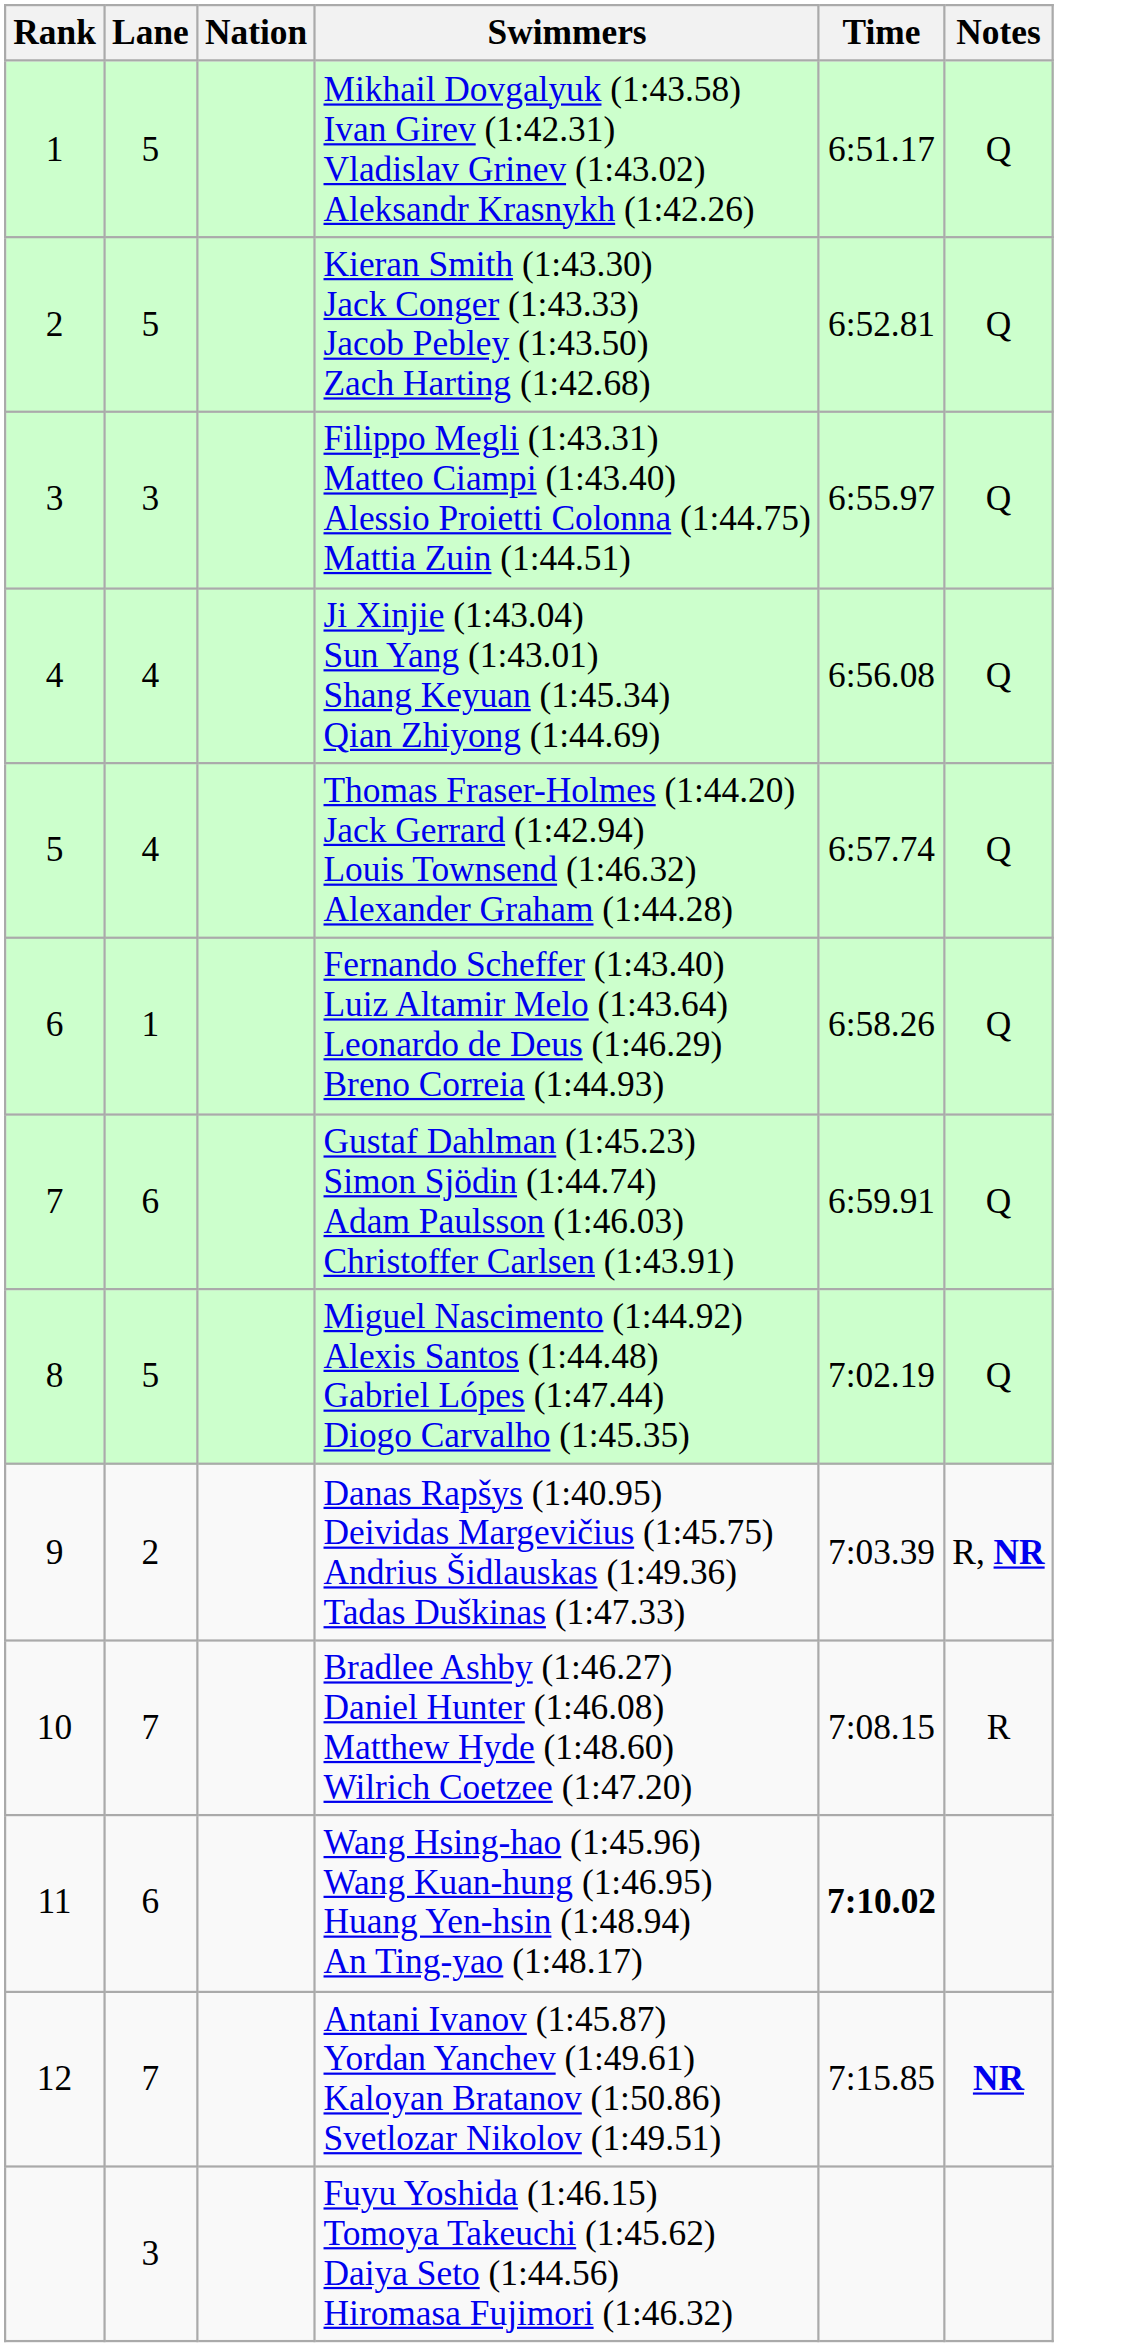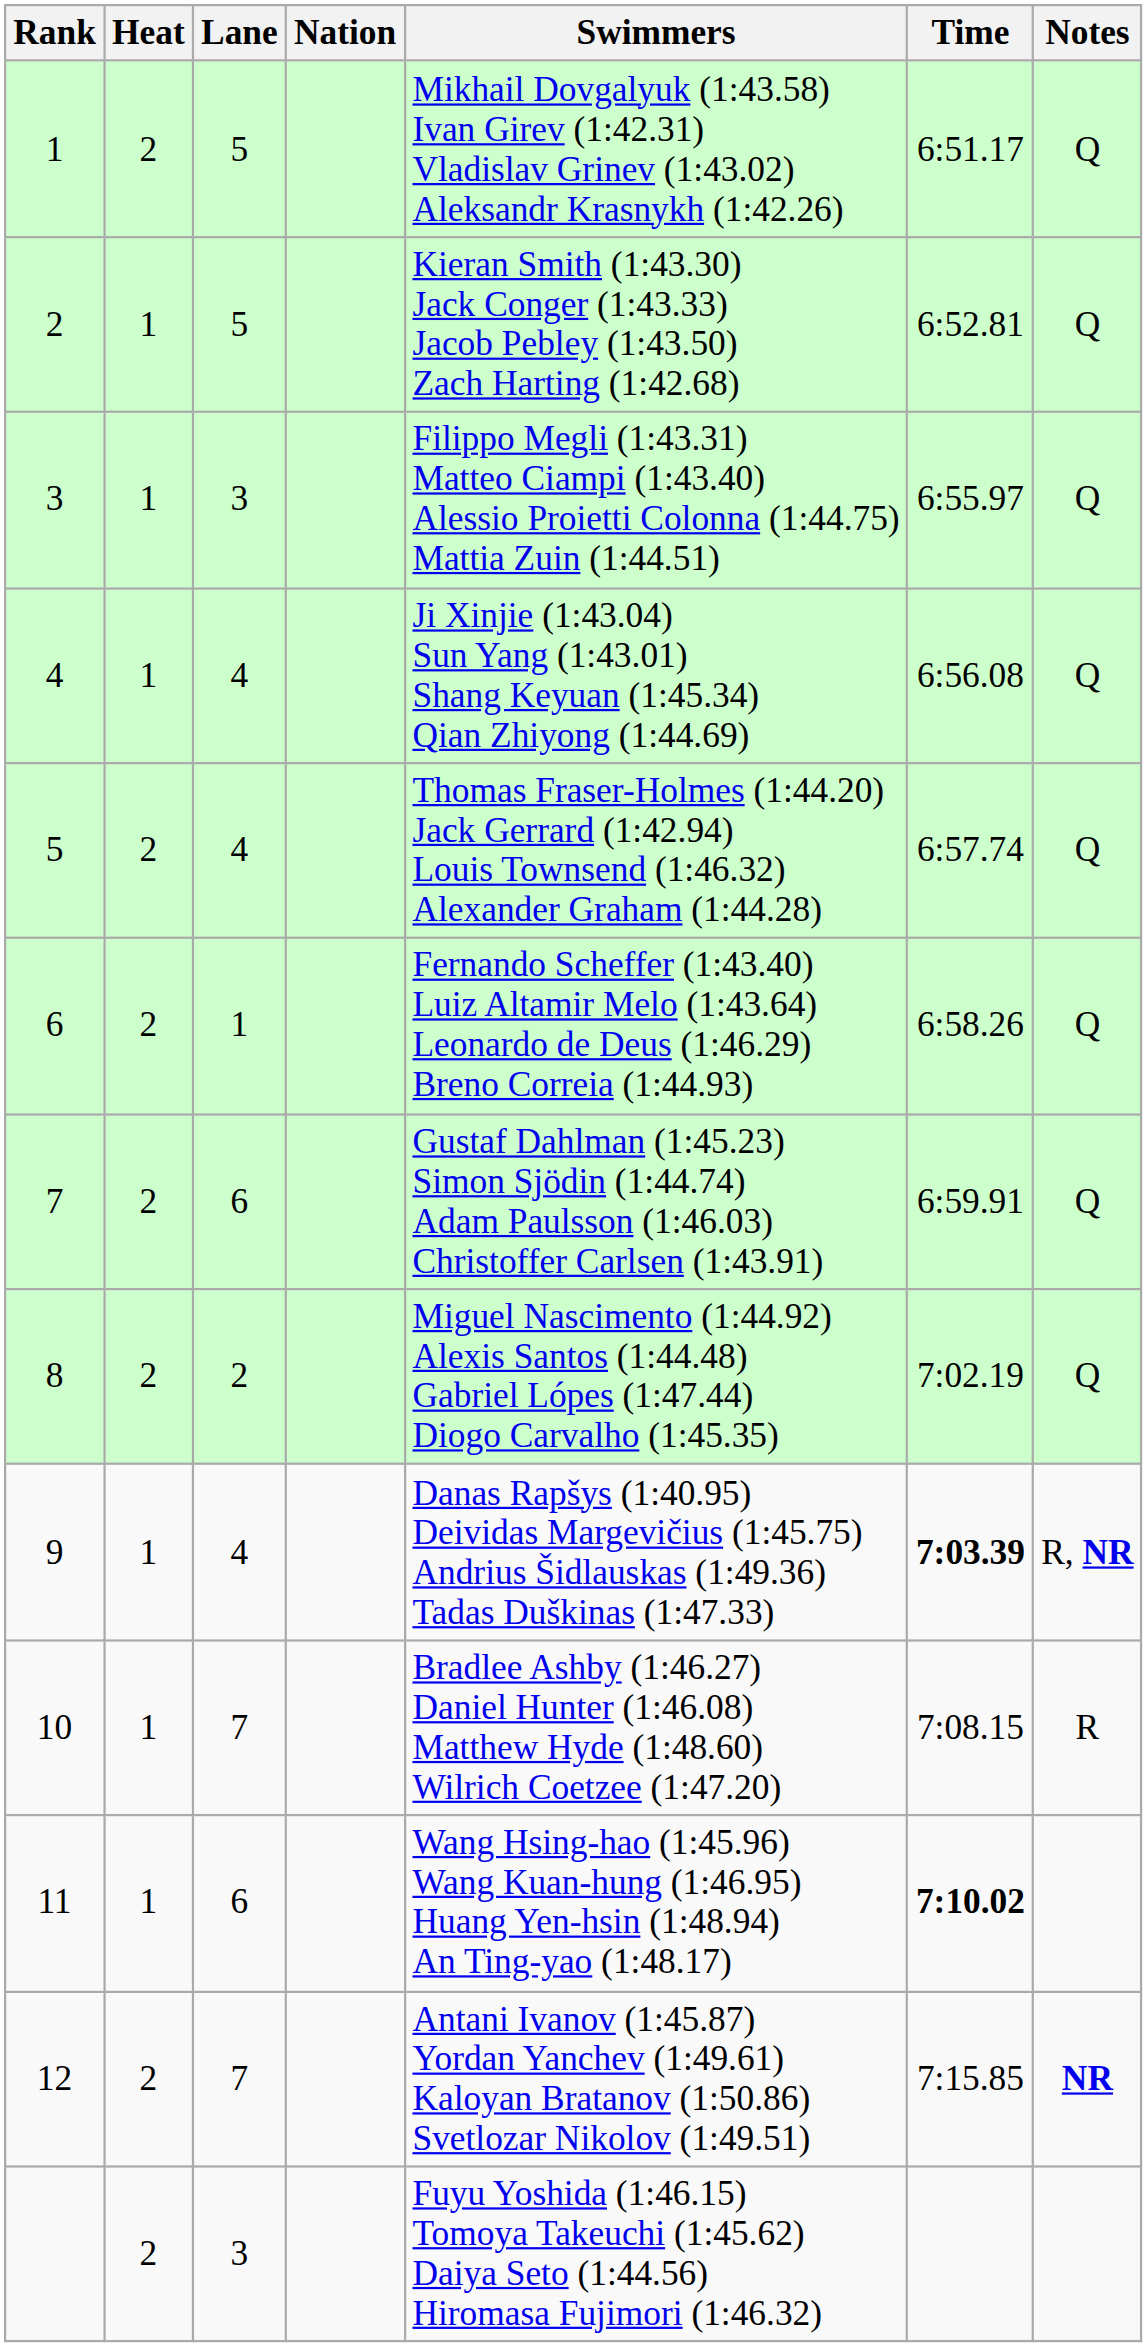+ column: Heat | 2 | 1 | 1 | 1 | 2 | 2 | 2 | 2 | 1 | 1 | 1 | 2 | 2
8 | Lane: 5 -> 2
9 | Lane: 2 -> 4
9 | Time: normal -> bold
